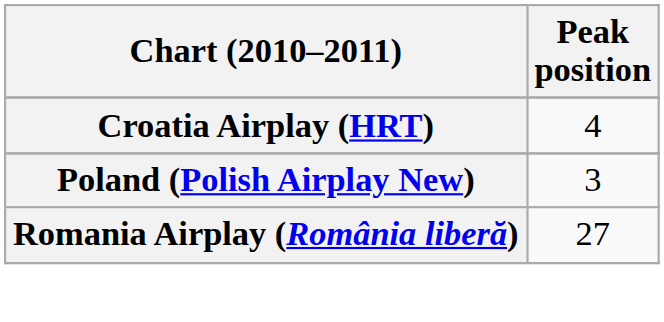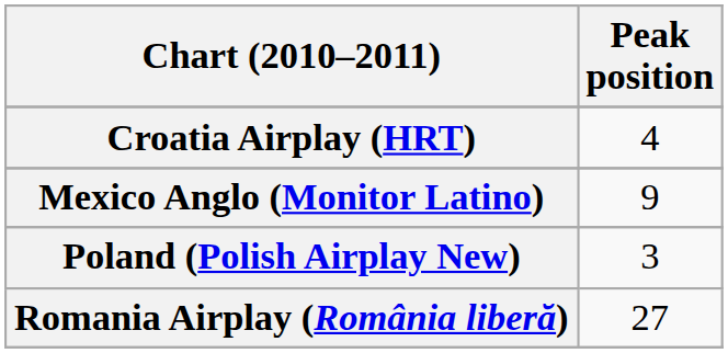+ row: Mexico Anglo (Monitor Latino) | 9
